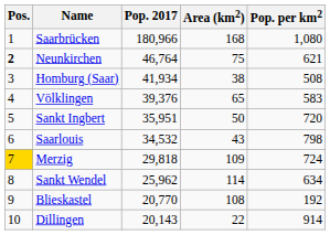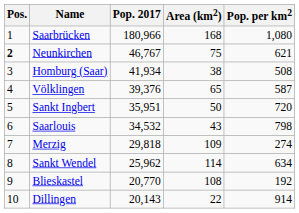Neunkirchen | Pop. 2017: 46,764 -> 46,767
Völklingen | Pop. per km2: 583 -> 587
Merzig | Pos.: gold background -> no background
Merzig | Pop. per km2: 724 -> 274
